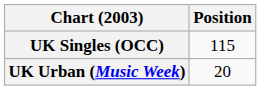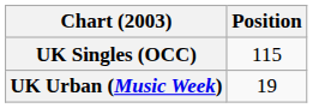UK Urban (Music Week) | Position: 20 -> 19
